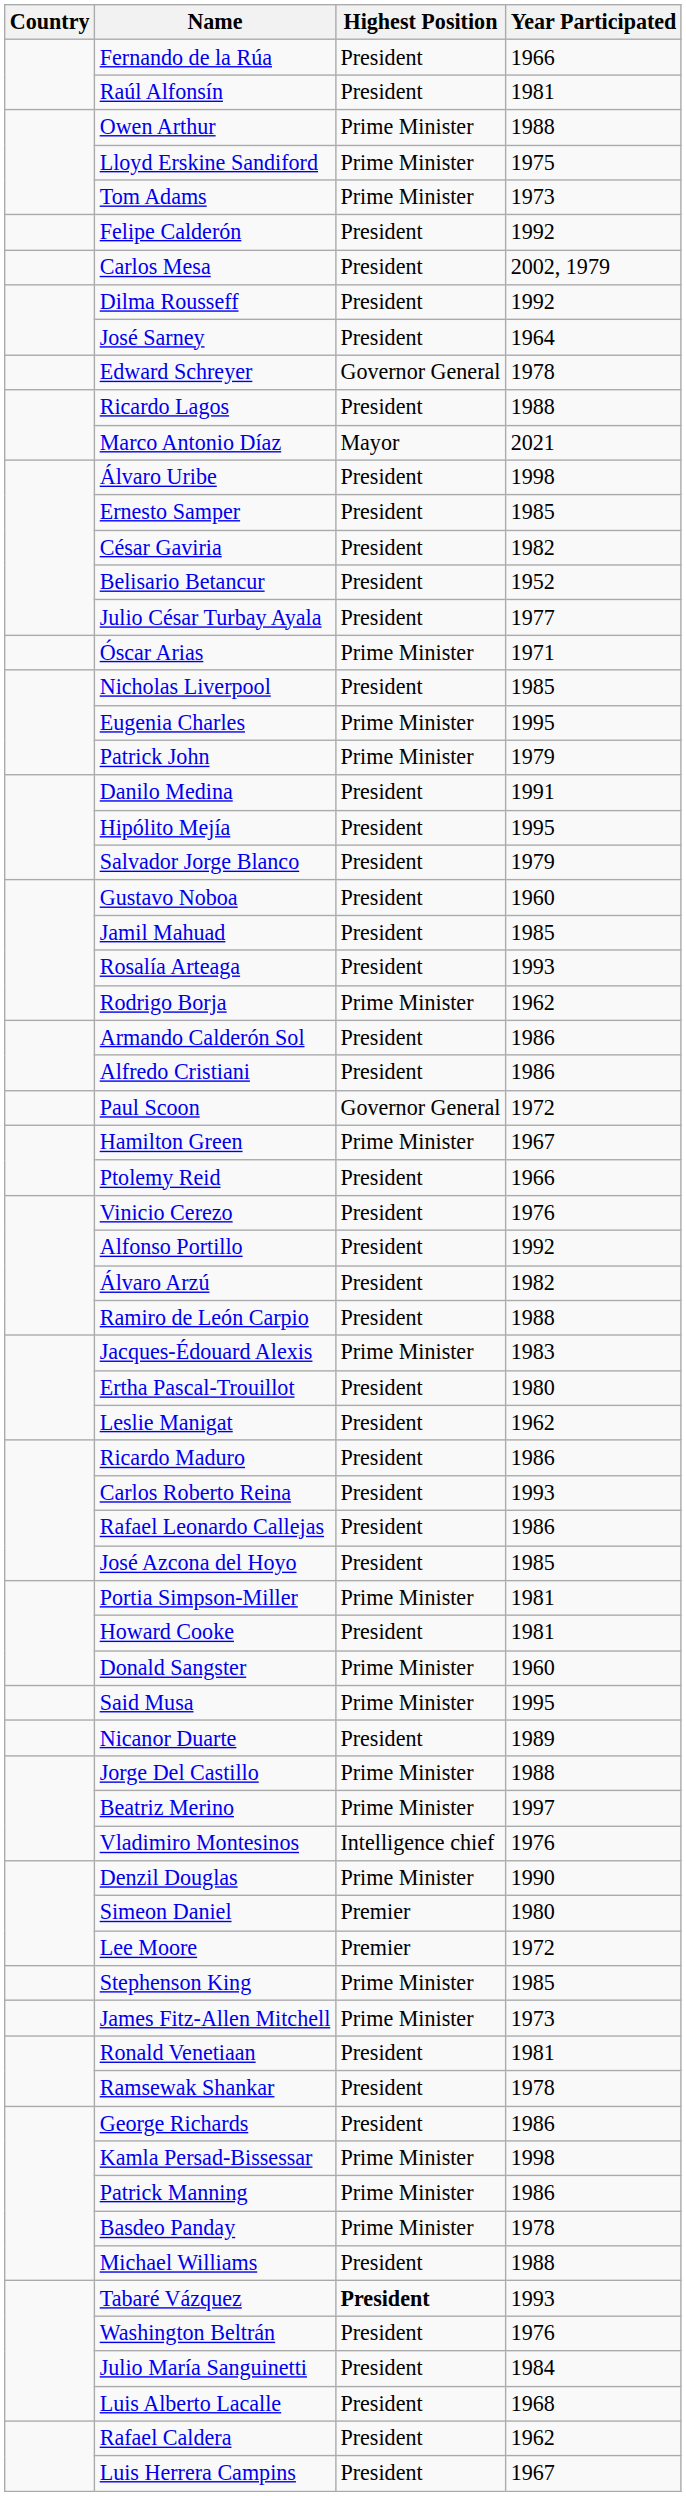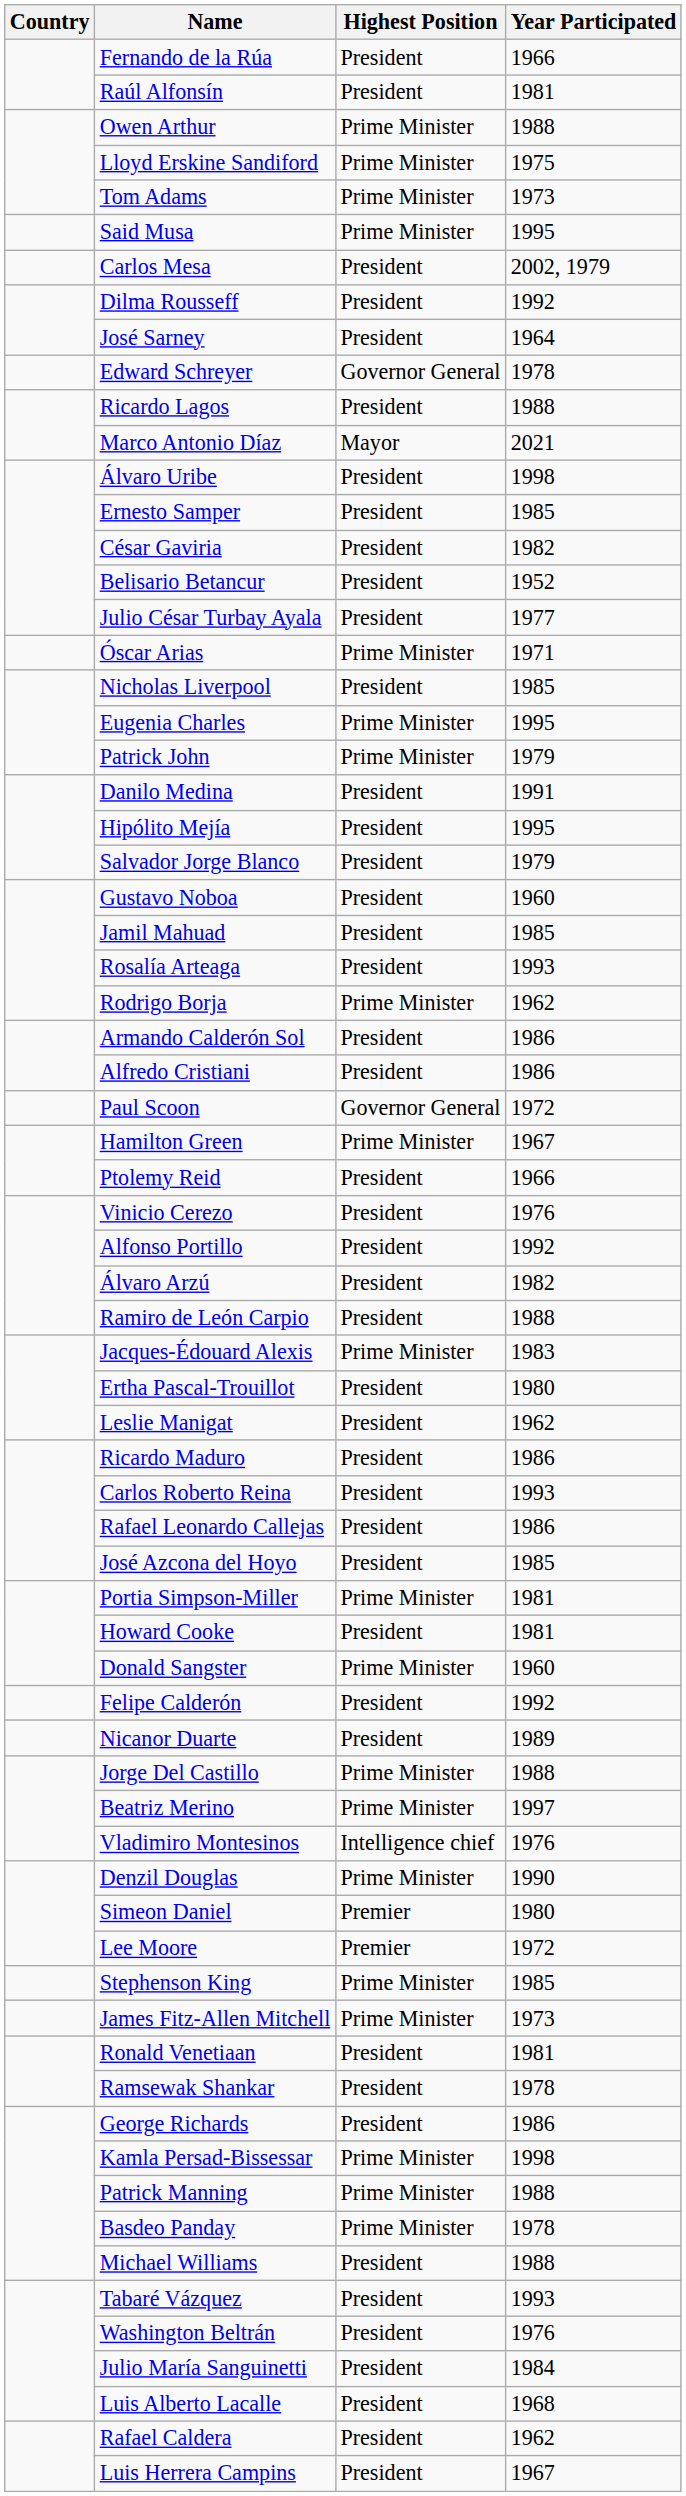rows swapped: Said Musa <-> Felipe Calderón
Patrick Manning | Year Participated: 1986 -> 1988
Tabaré Vázquez | Highest Position: bold -> normal
